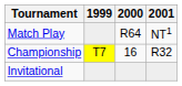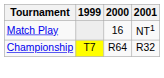Match Play | 2000: R64 -> 16
Championship | 2000: 16 -> R64
- row: Invitational
